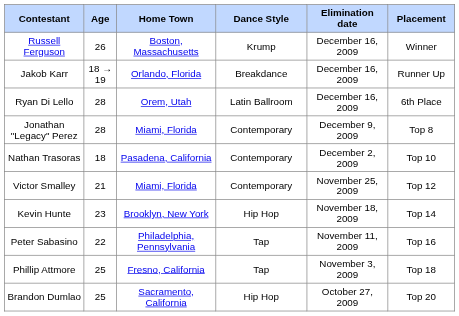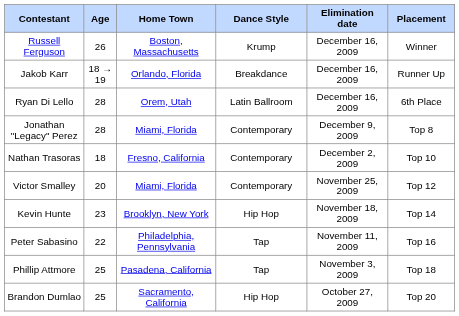Nathan Trasoras | Home Town: Pasadena, California -> Fresno, California
Victor Smalley | Age: 21 -> 20
Phillip Attmore | Home Town: Fresno, California -> Pasadena, California
